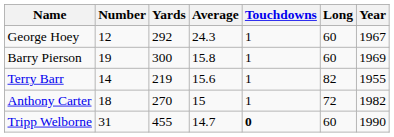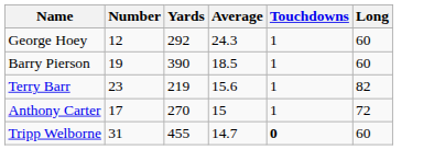- column: Year | 1967 | 1969 | 1955 | 1982 | 1990
Barry Pierson | Yards: 300 -> 390
Barry Pierson | Average: 15.8 -> 18.5
Terry Barr | Number: 14 -> 23
Anthony Carter | Number: 18 -> 17
